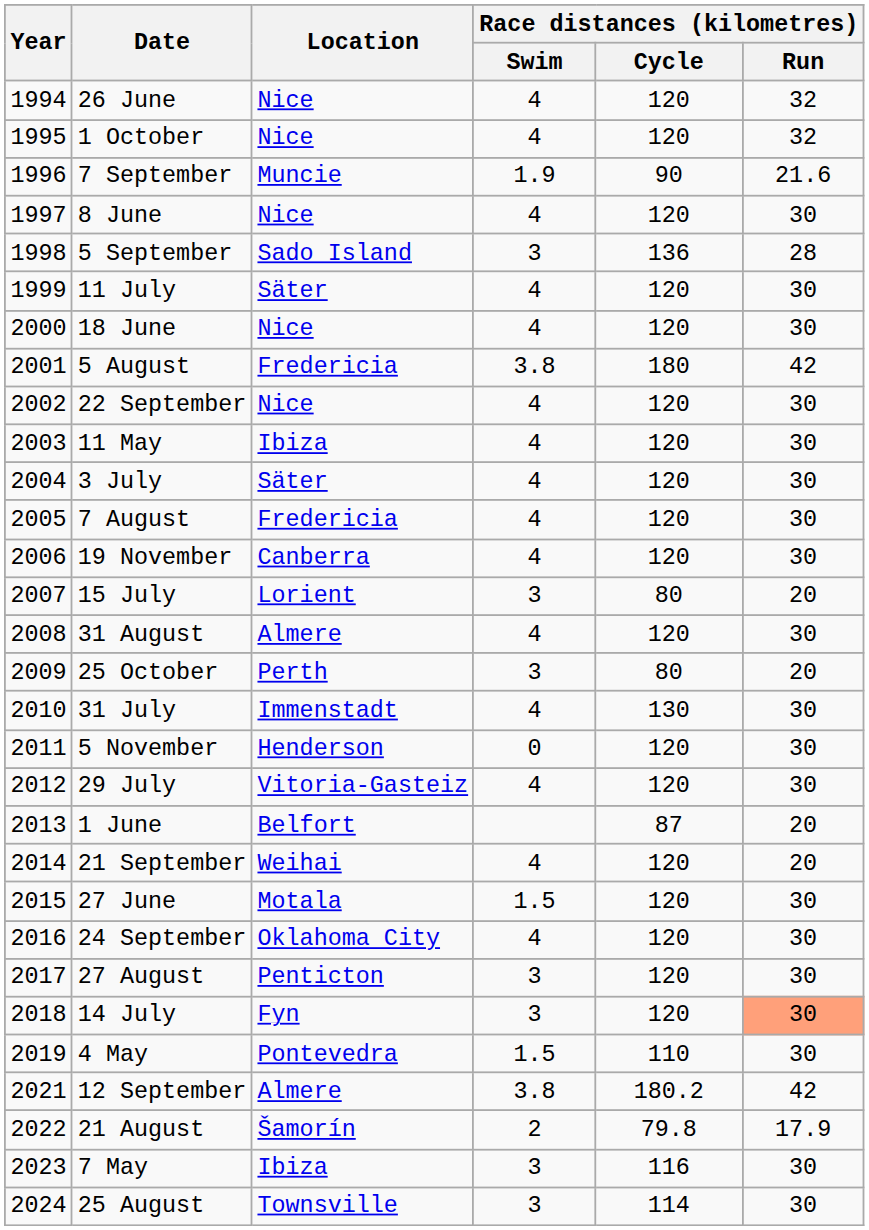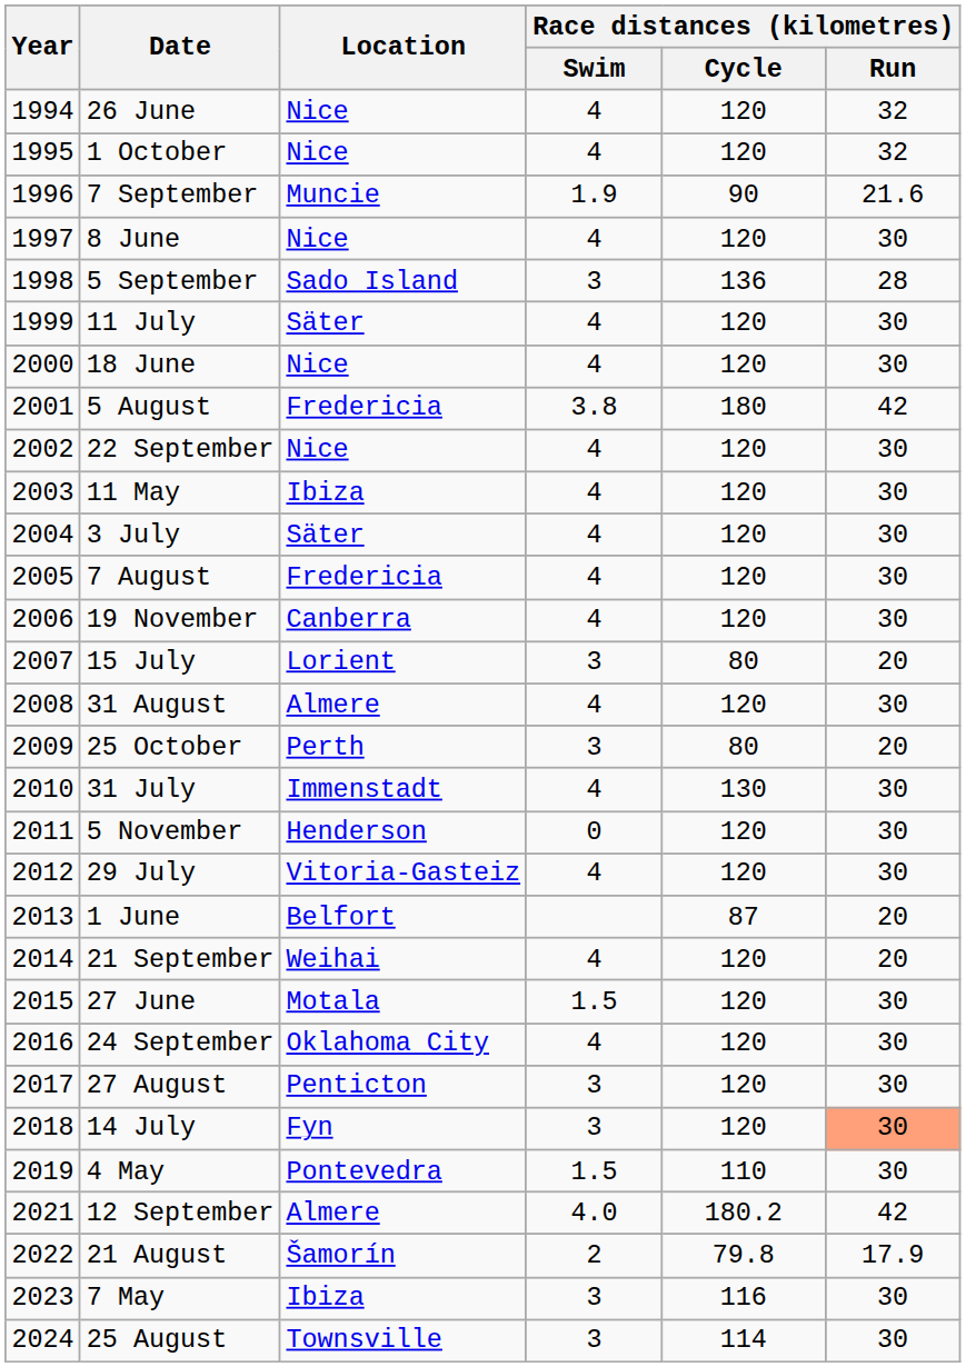12 September | Race distances (kilometres) / Swim: 3.8 -> 4.0
